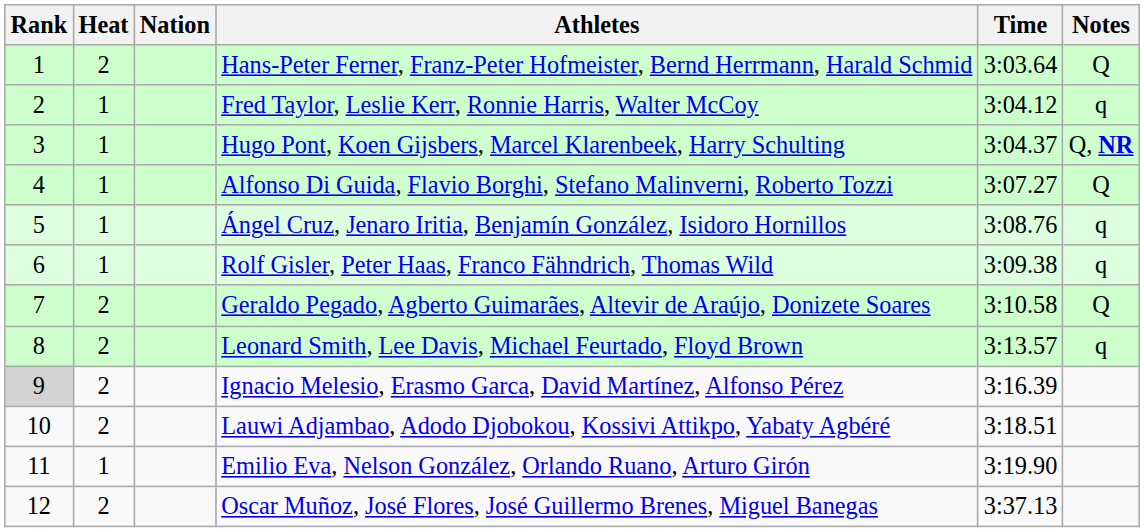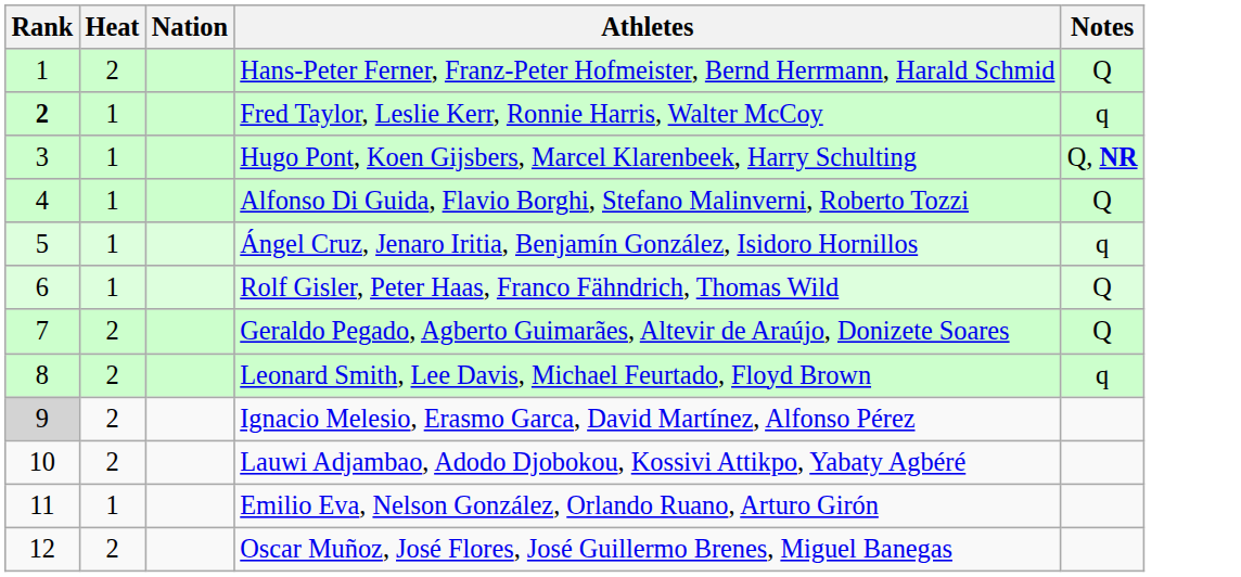- column: Time | 3:03.64 | 3:04.12 | 3:04.37 | 3:07.27 | 3:08.76 | 3:09.38 | 3:10.58 | 3:13.57 | 3:16.39 | 3:18.51 | 3:19.90 | 3:37.13
Fred Taylor, Leslie Kerr, Ronnie Harris, Walter McCoy | Rank: normal -> bold
Rolf Gisler, Peter Haas, Franco Fähndrich, Thomas Wild | Notes: q -> Q
